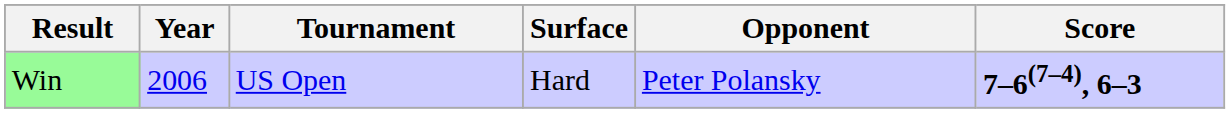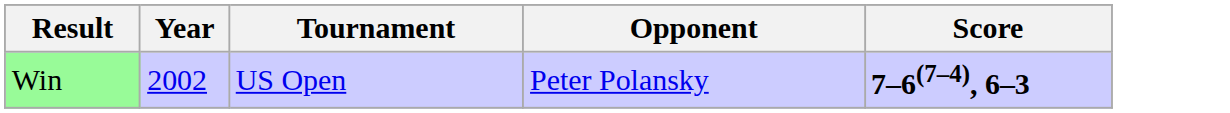- column: Surface | Hard
Win | Year: 2006 -> 2002
